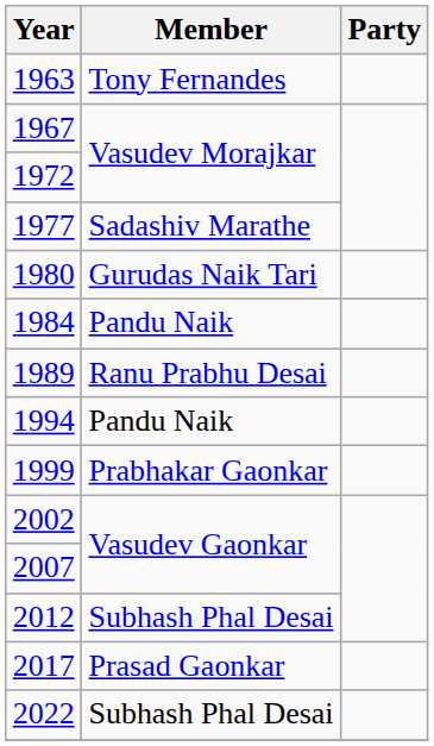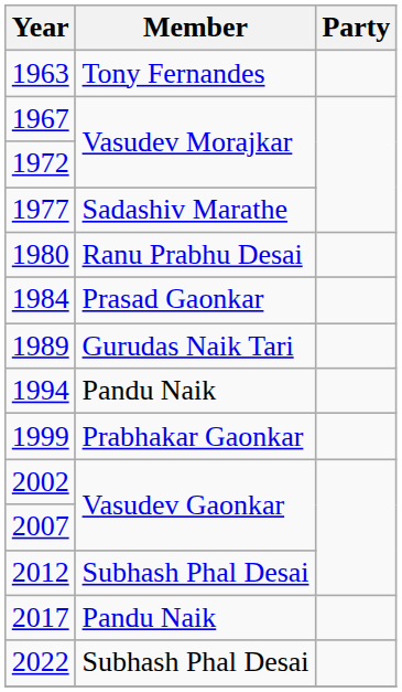1980 | Member: Gurudas Naik Tari -> Ranu Prabhu Desai
1984 | Member: Pandu Naik -> Prasad Gaonkar
1989 | Member: Ranu Prabhu Desai -> Gurudas Naik Tari
2017 | Member: Prasad Gaonkar -> Pandu Naik
